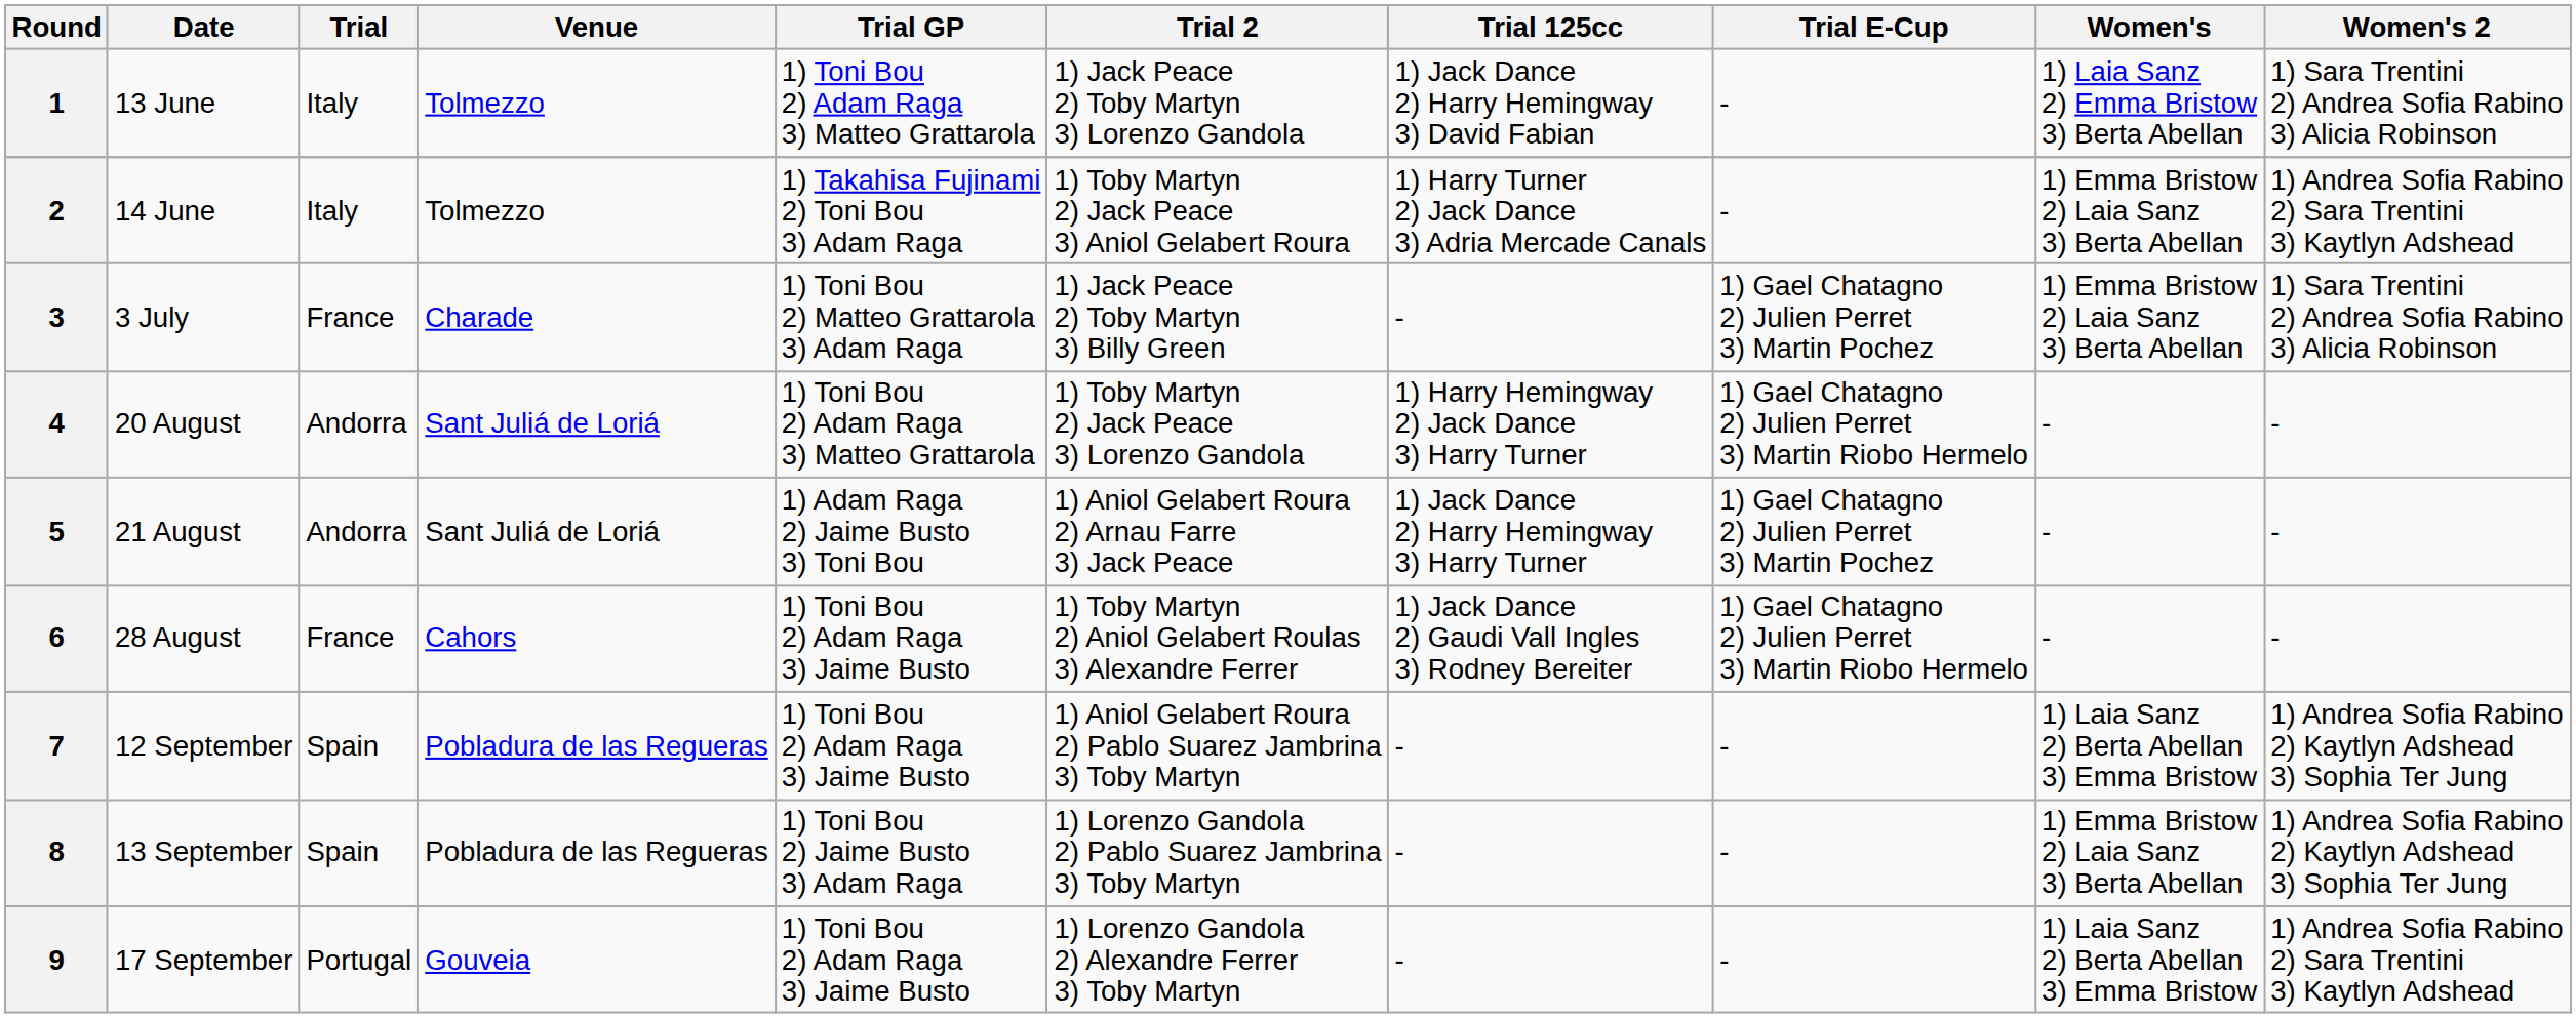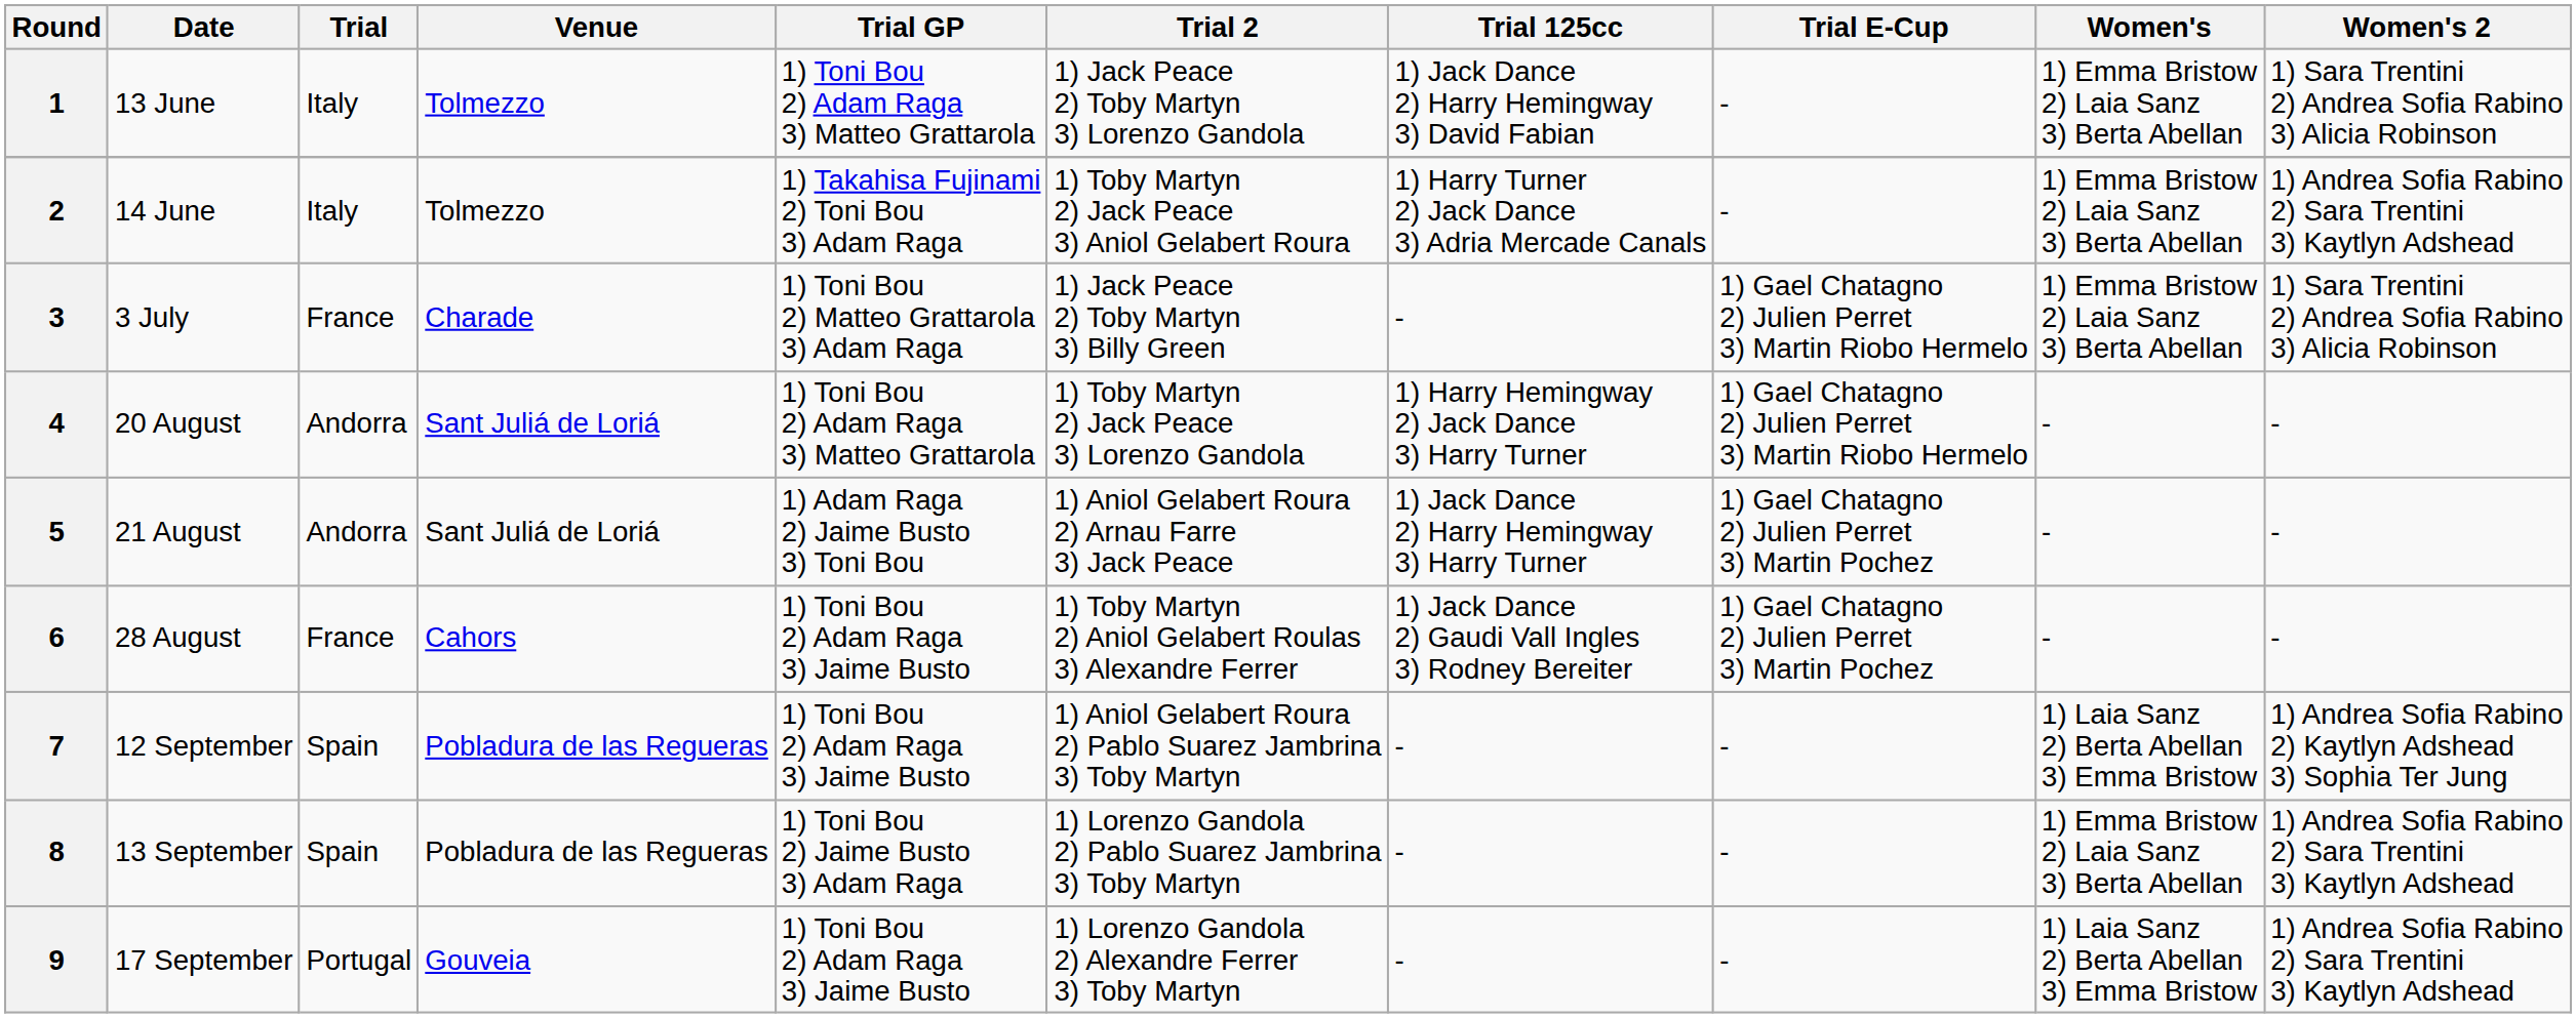1 | Women's: 1) Laia Sanz 2) Emma Bristow 3) Berta Abellan -> 1) Emma Bristow 2) Laia Sanz 3) Berta Abellan
3 | Trial E-Cup: 1) Gael Chatagno 2) Julien Perret 3) Martin Pochez -> 1) Gael Chatagno 2) Julien Perret 3) Martin Riobo Hermelo
6 | Trial E-Cup: 1) Gael Chatagno 2) Julien Perret 3) Martin Riobo Hermelo -> 1) Gael Chatagno 2) Julien Perret 3) Martin Pochez
8 | Women's 2: 1) Andrea Sofia Rabino 2) Kaytlyn Adshead 3) Sophia Ter Jung -> 1) Andrea Sofia Rabino 2) Sara Trentini 3) Kaytlyn Adshead
